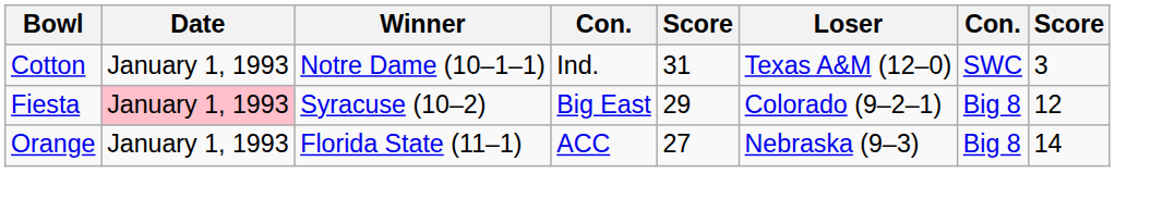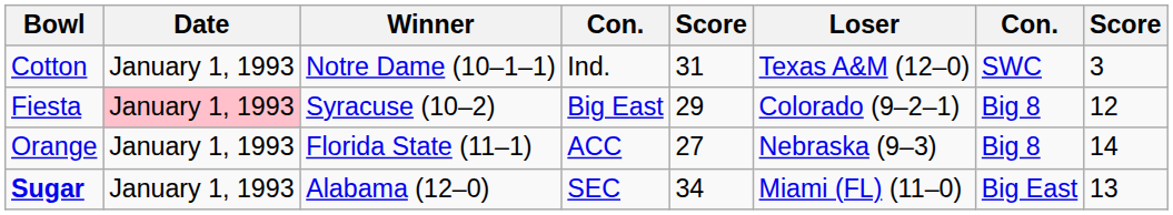+ row: Sugar | January 1, 1993 | Alabama (12–0) | SEC | 34 | Miami (FL) (11–0) | Big East | 13
